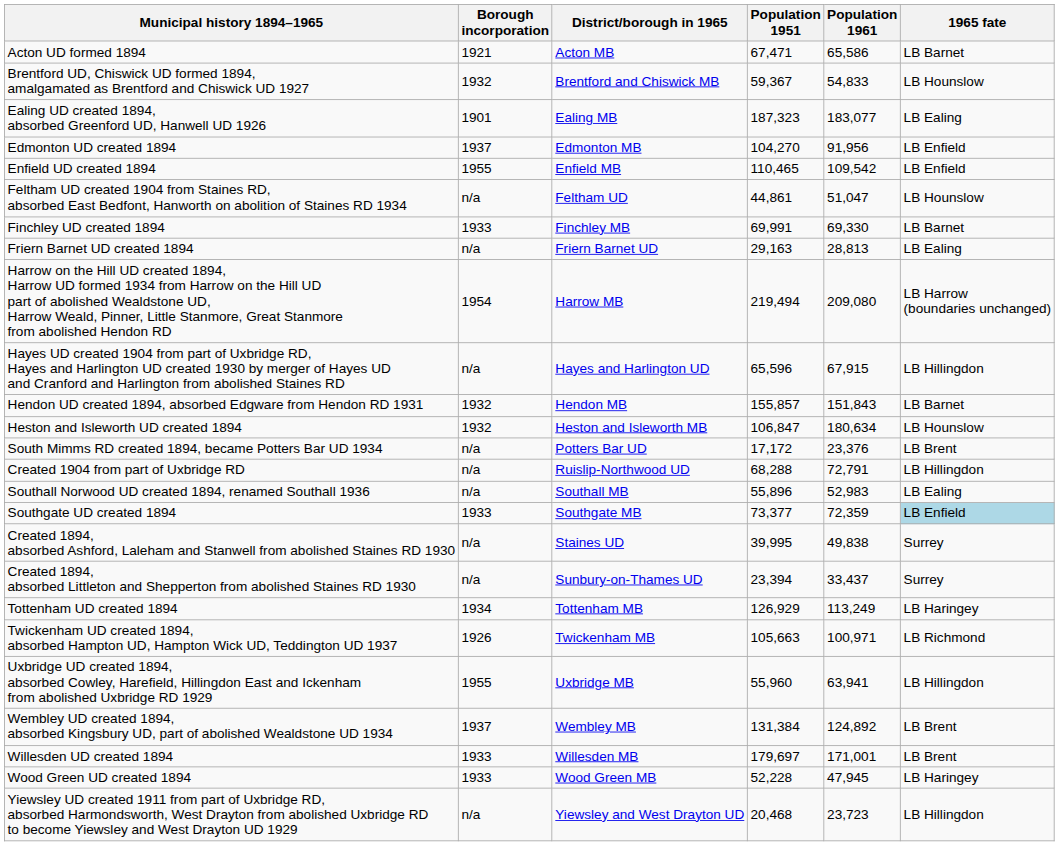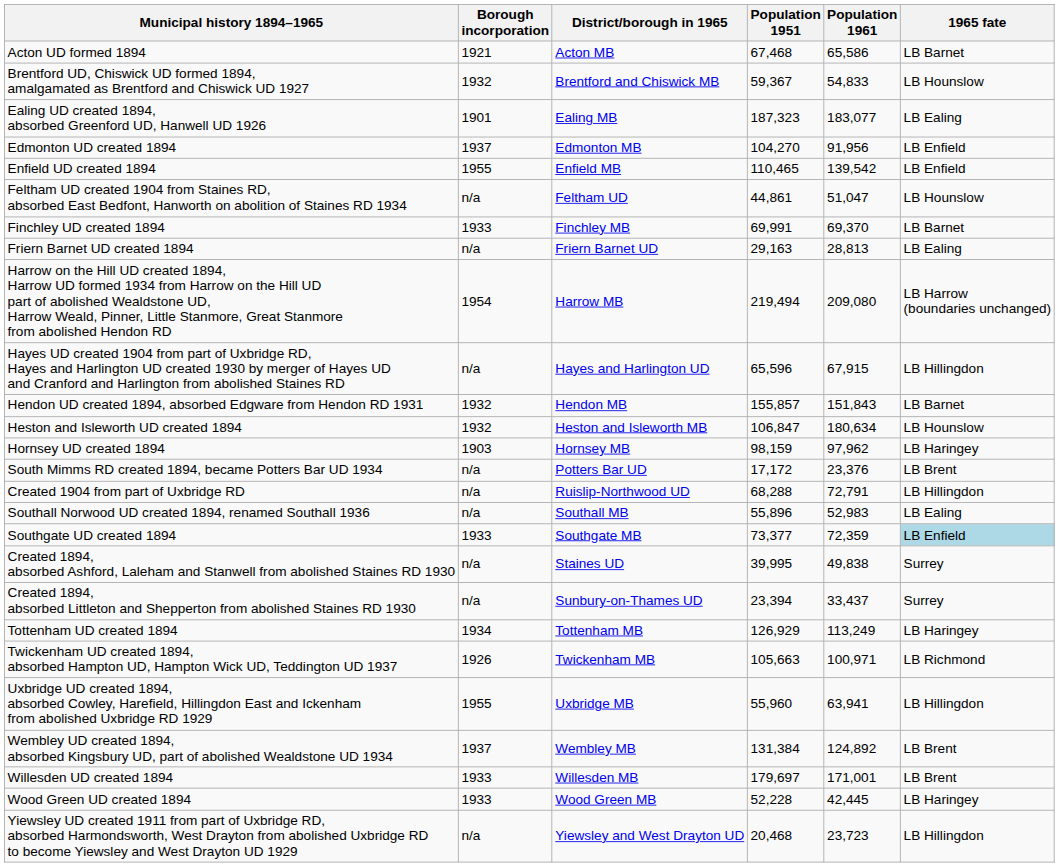Acton UD formed 1894 | Population 1951: 67,471 -> 67,468
Enfield UD created 1894 | Population 1961: 109,542 -> 139,542
Finchley UD created 1894 | Population 1961: 69,330 -> 69,370
+ row: Hornsey UD created 1894 | 1903 | Hornsey MB | 98,159 | 97,962 | LB Haringey
Wood Green UD created 1894 | Population 1961: 47,945 -> 42,445
